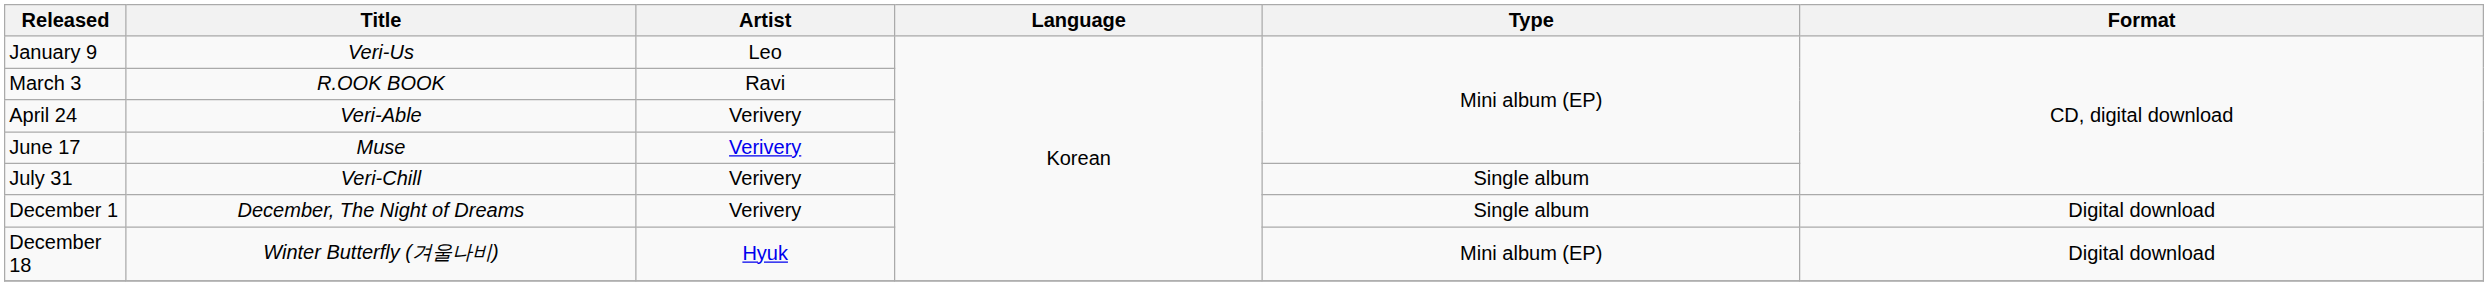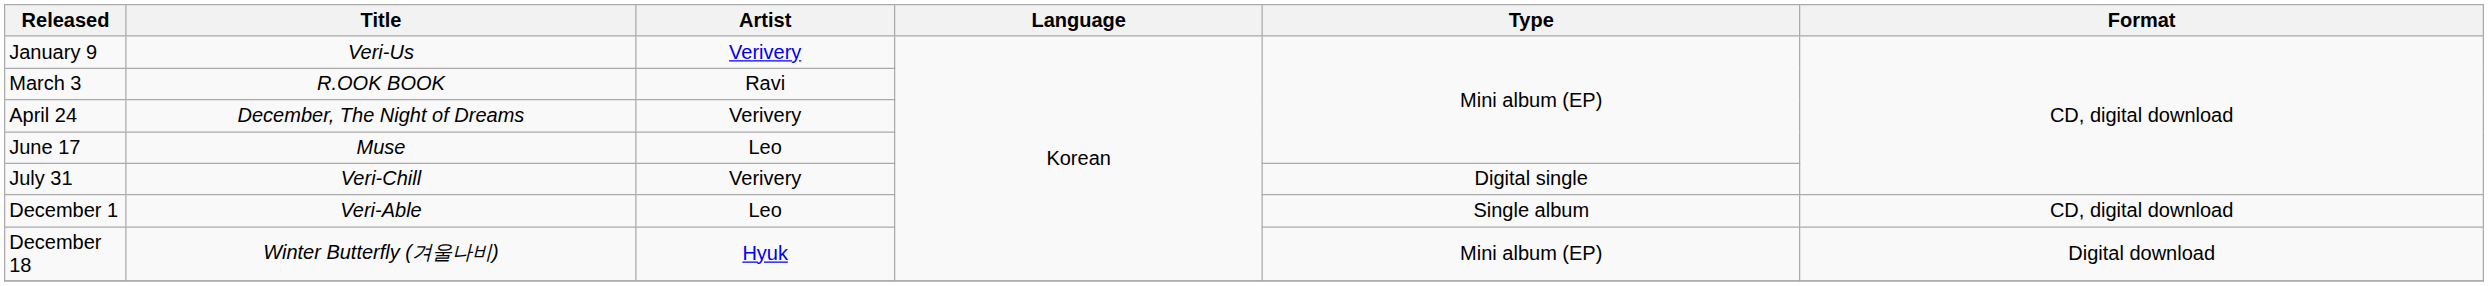January 9 | Artist: Leo -> Verivery
April 24 | Title: Veri-Able -> December, The Night of Dreams
June 17 | Artist: Verivery -> Leo
July 31 | Type: Single album -> Digital single
December 1 | Title: December, The Night of Dreams -> Veri-Able
December 1 | Artist: Verivery -> Leo
December 1 | Format: Digital download -> CD, digital download
